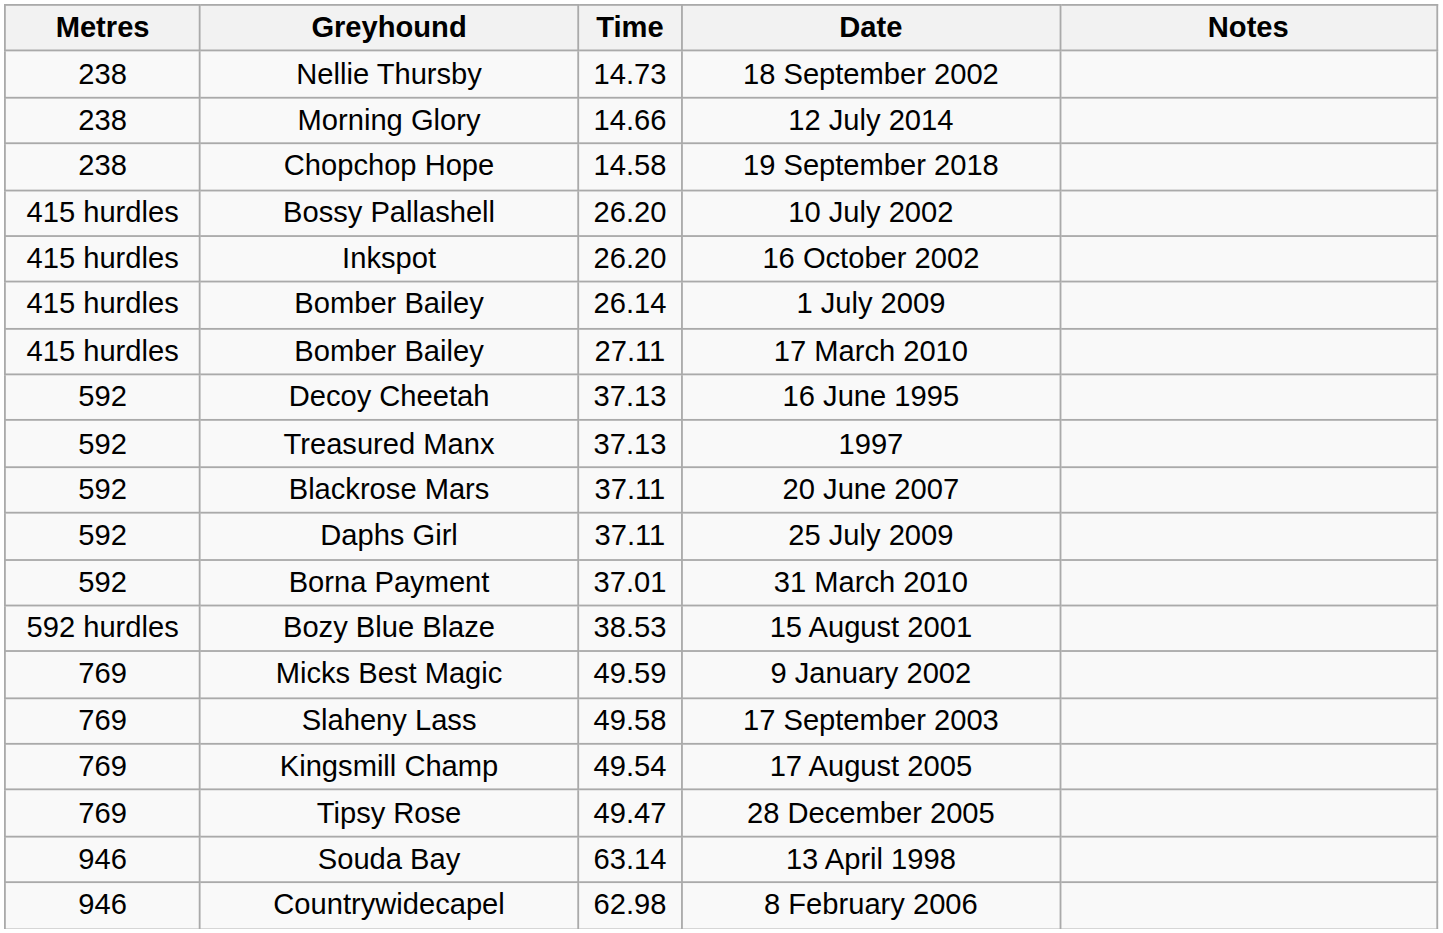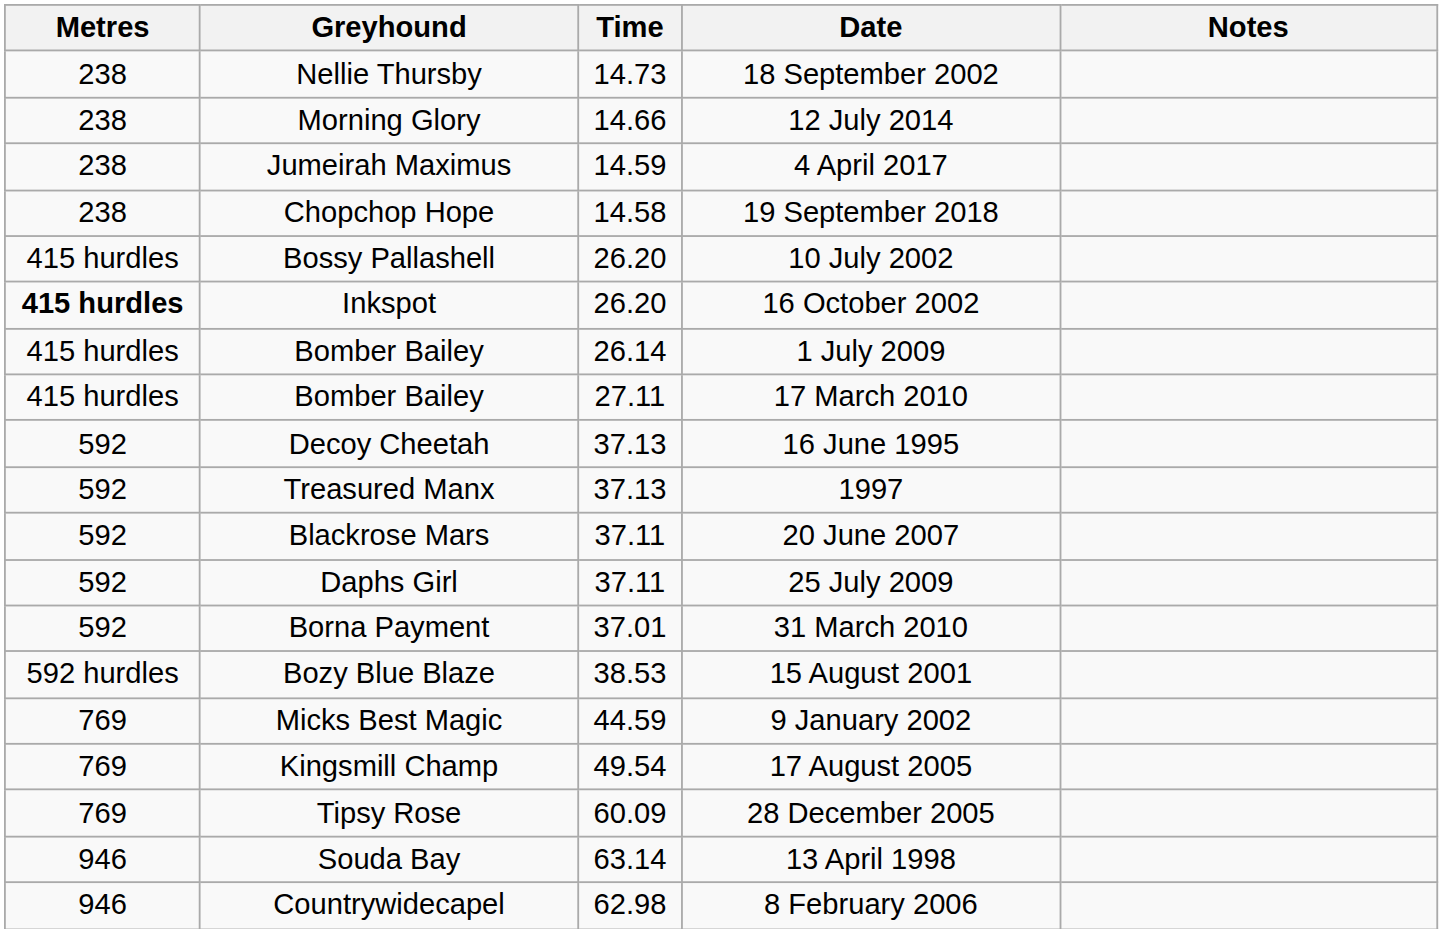+ row: 238 | Jumeirah Maximus | 14.59 | 4 April 2017
16 October 2002 | Metres: normal -> bold
9 January 2002 | Time: 49.59 -> 44.59
- row: 769 | Slaheny Lass | 49.58 | 17 September 2003
28 December 2005 | Time: 49.47 -> 60.09
